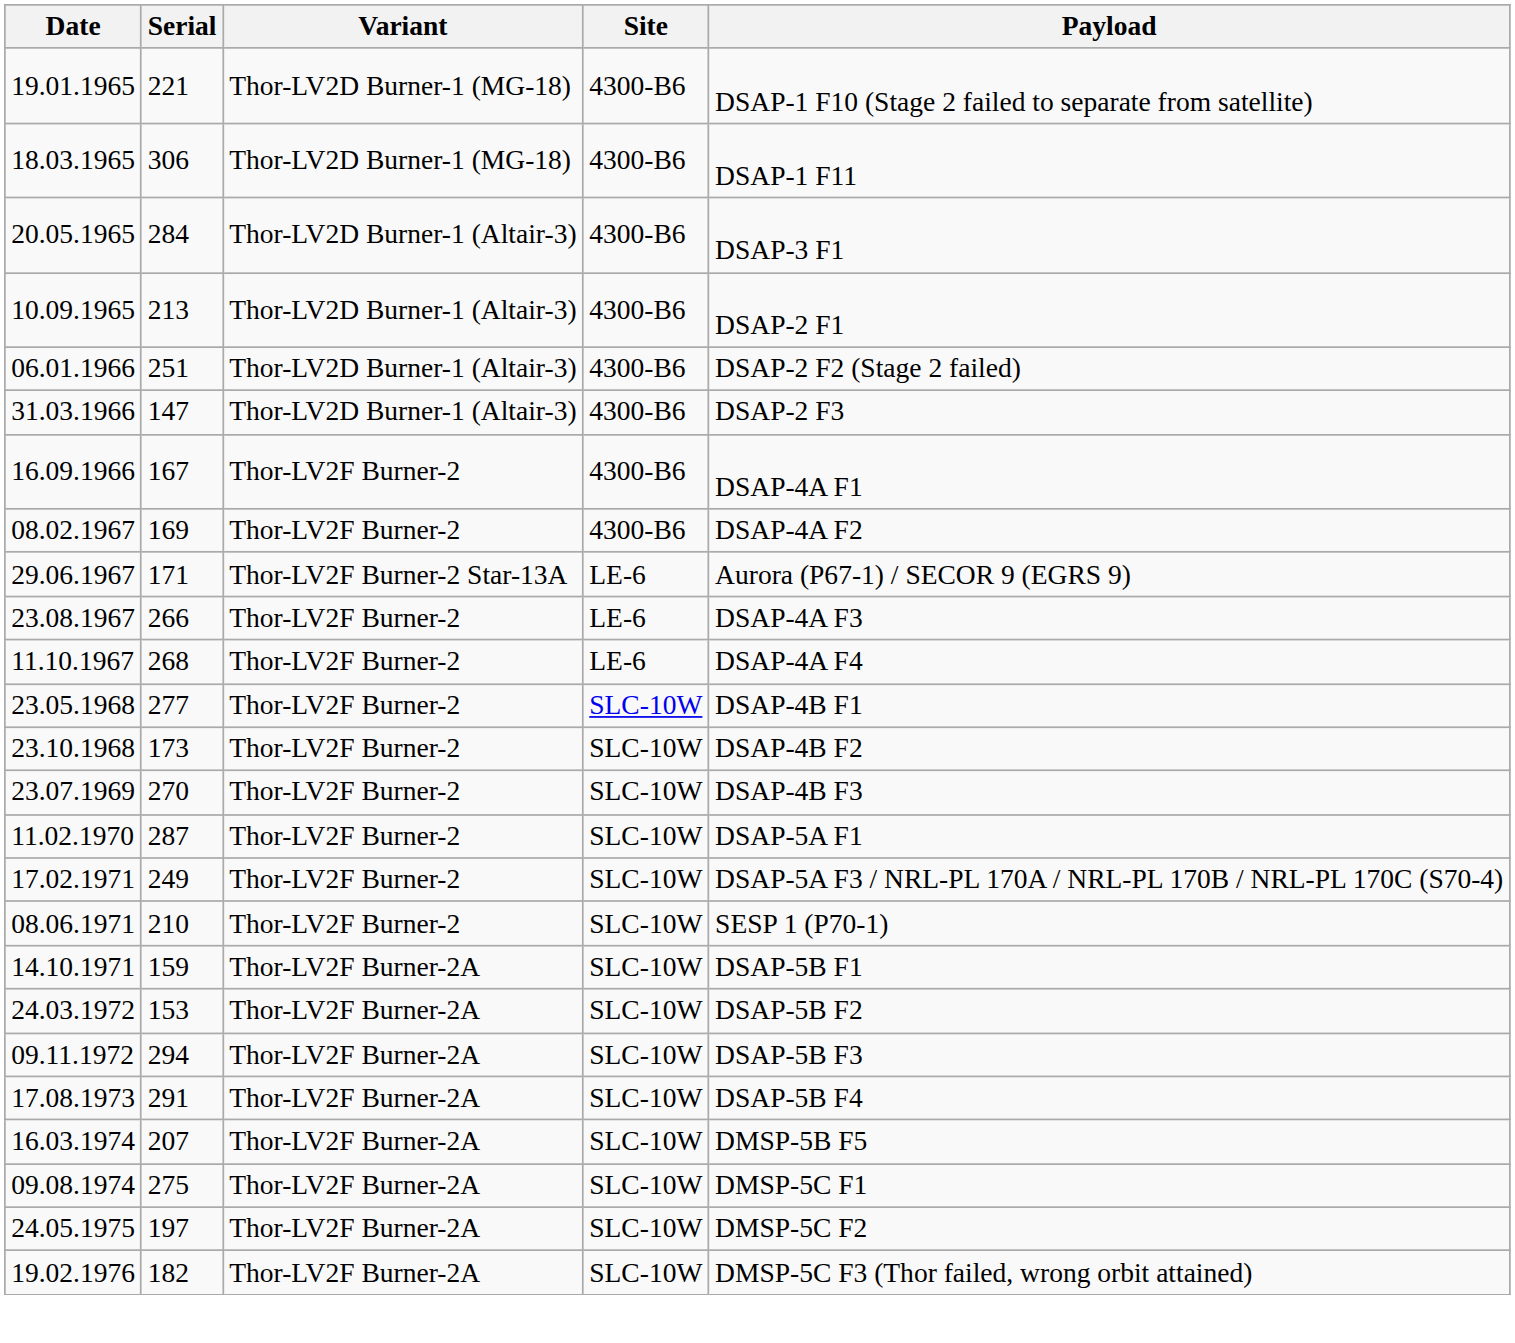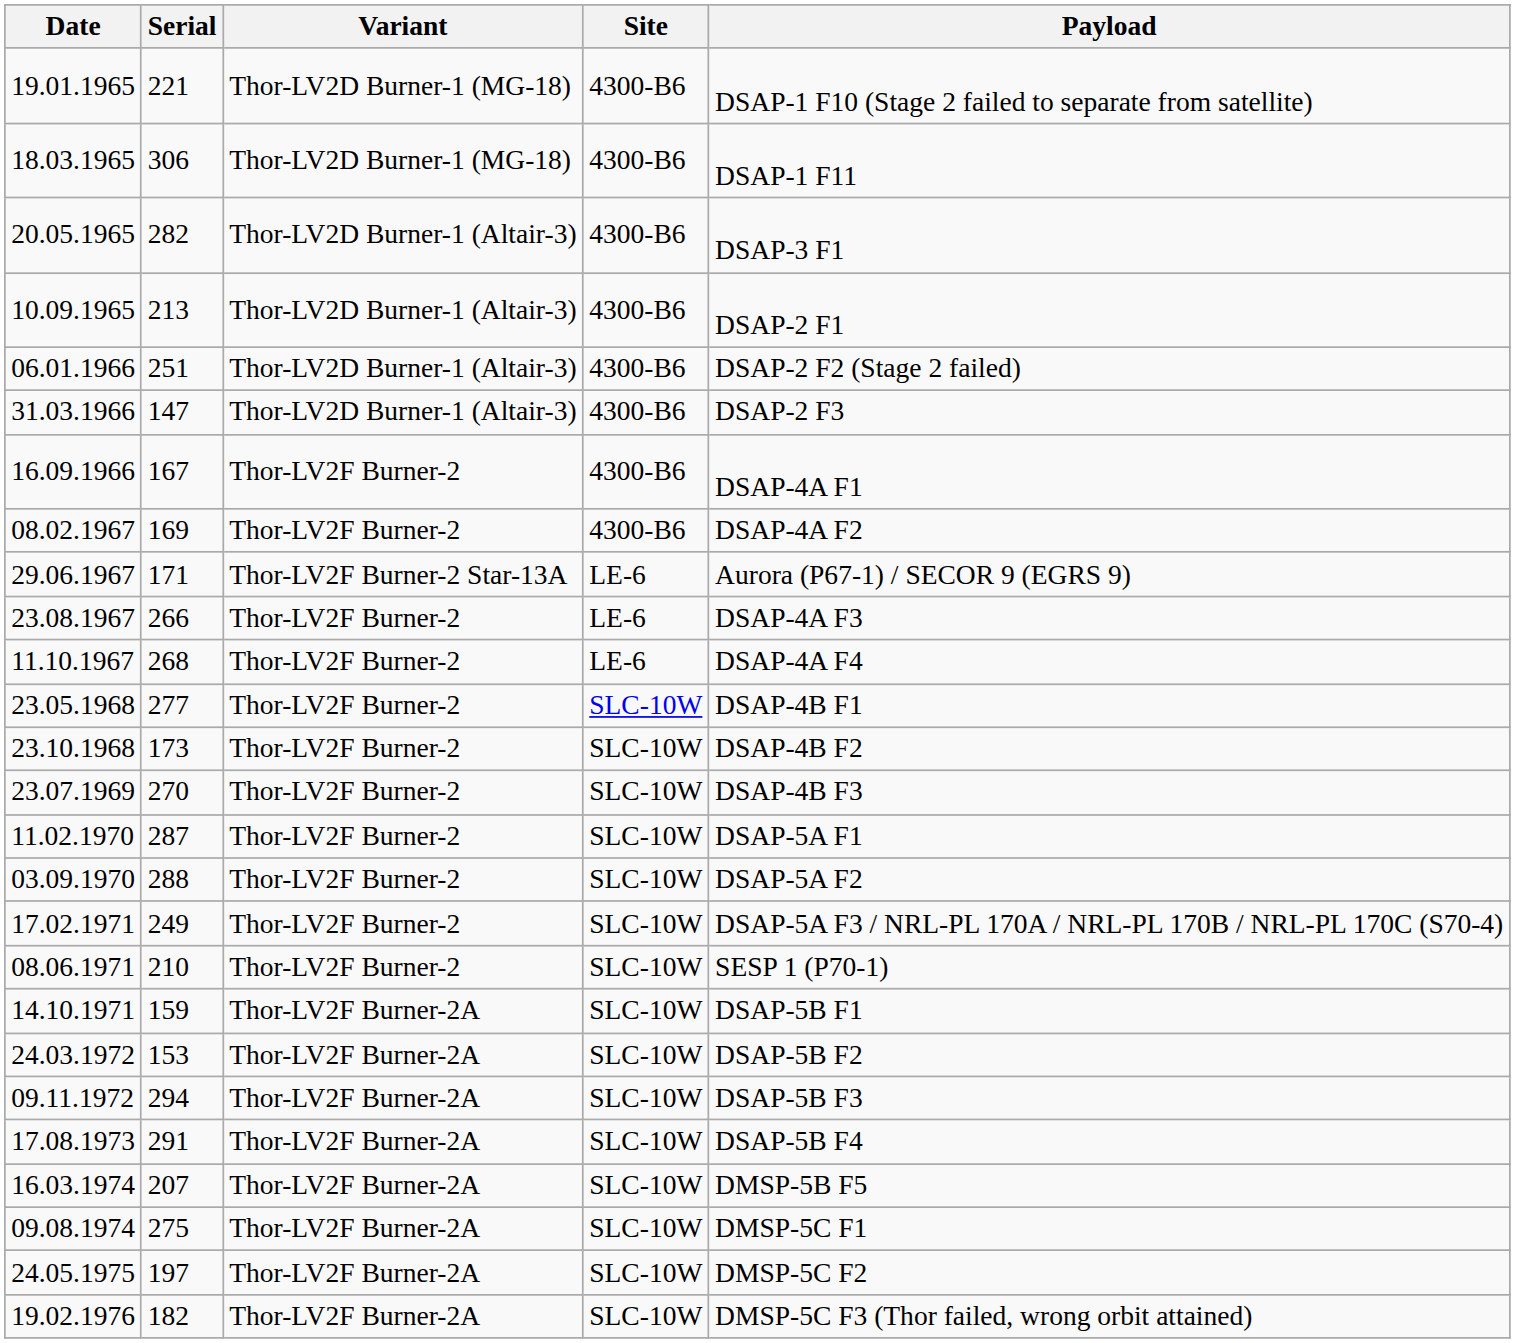20.05.1965 | Serial: 284 -> 282
+ row: 03.09.1970 | 288 | Thor-LV2F Burner-2 | SLC-10W | DSAP-5A F2
